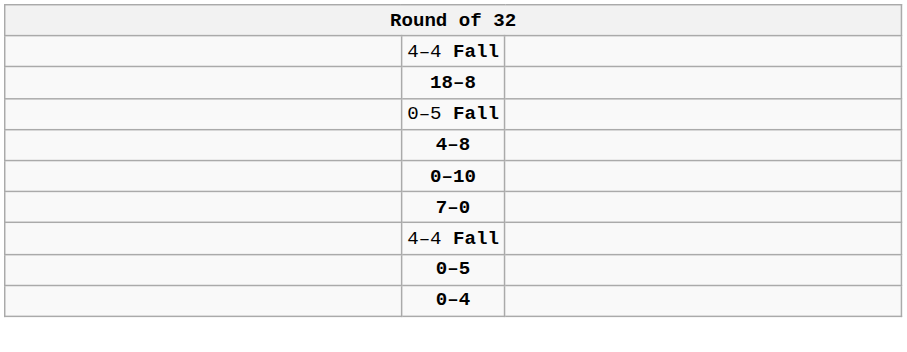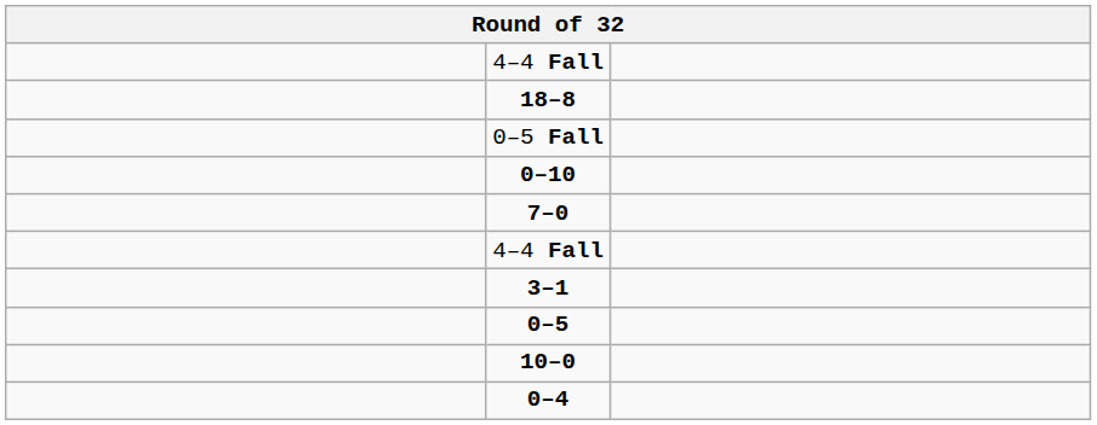- row: 4–8
+ row: 3–1
+ row: 10–0
